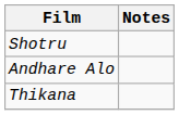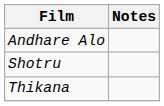rows swapped: Andhare Alo <-> Shotru
